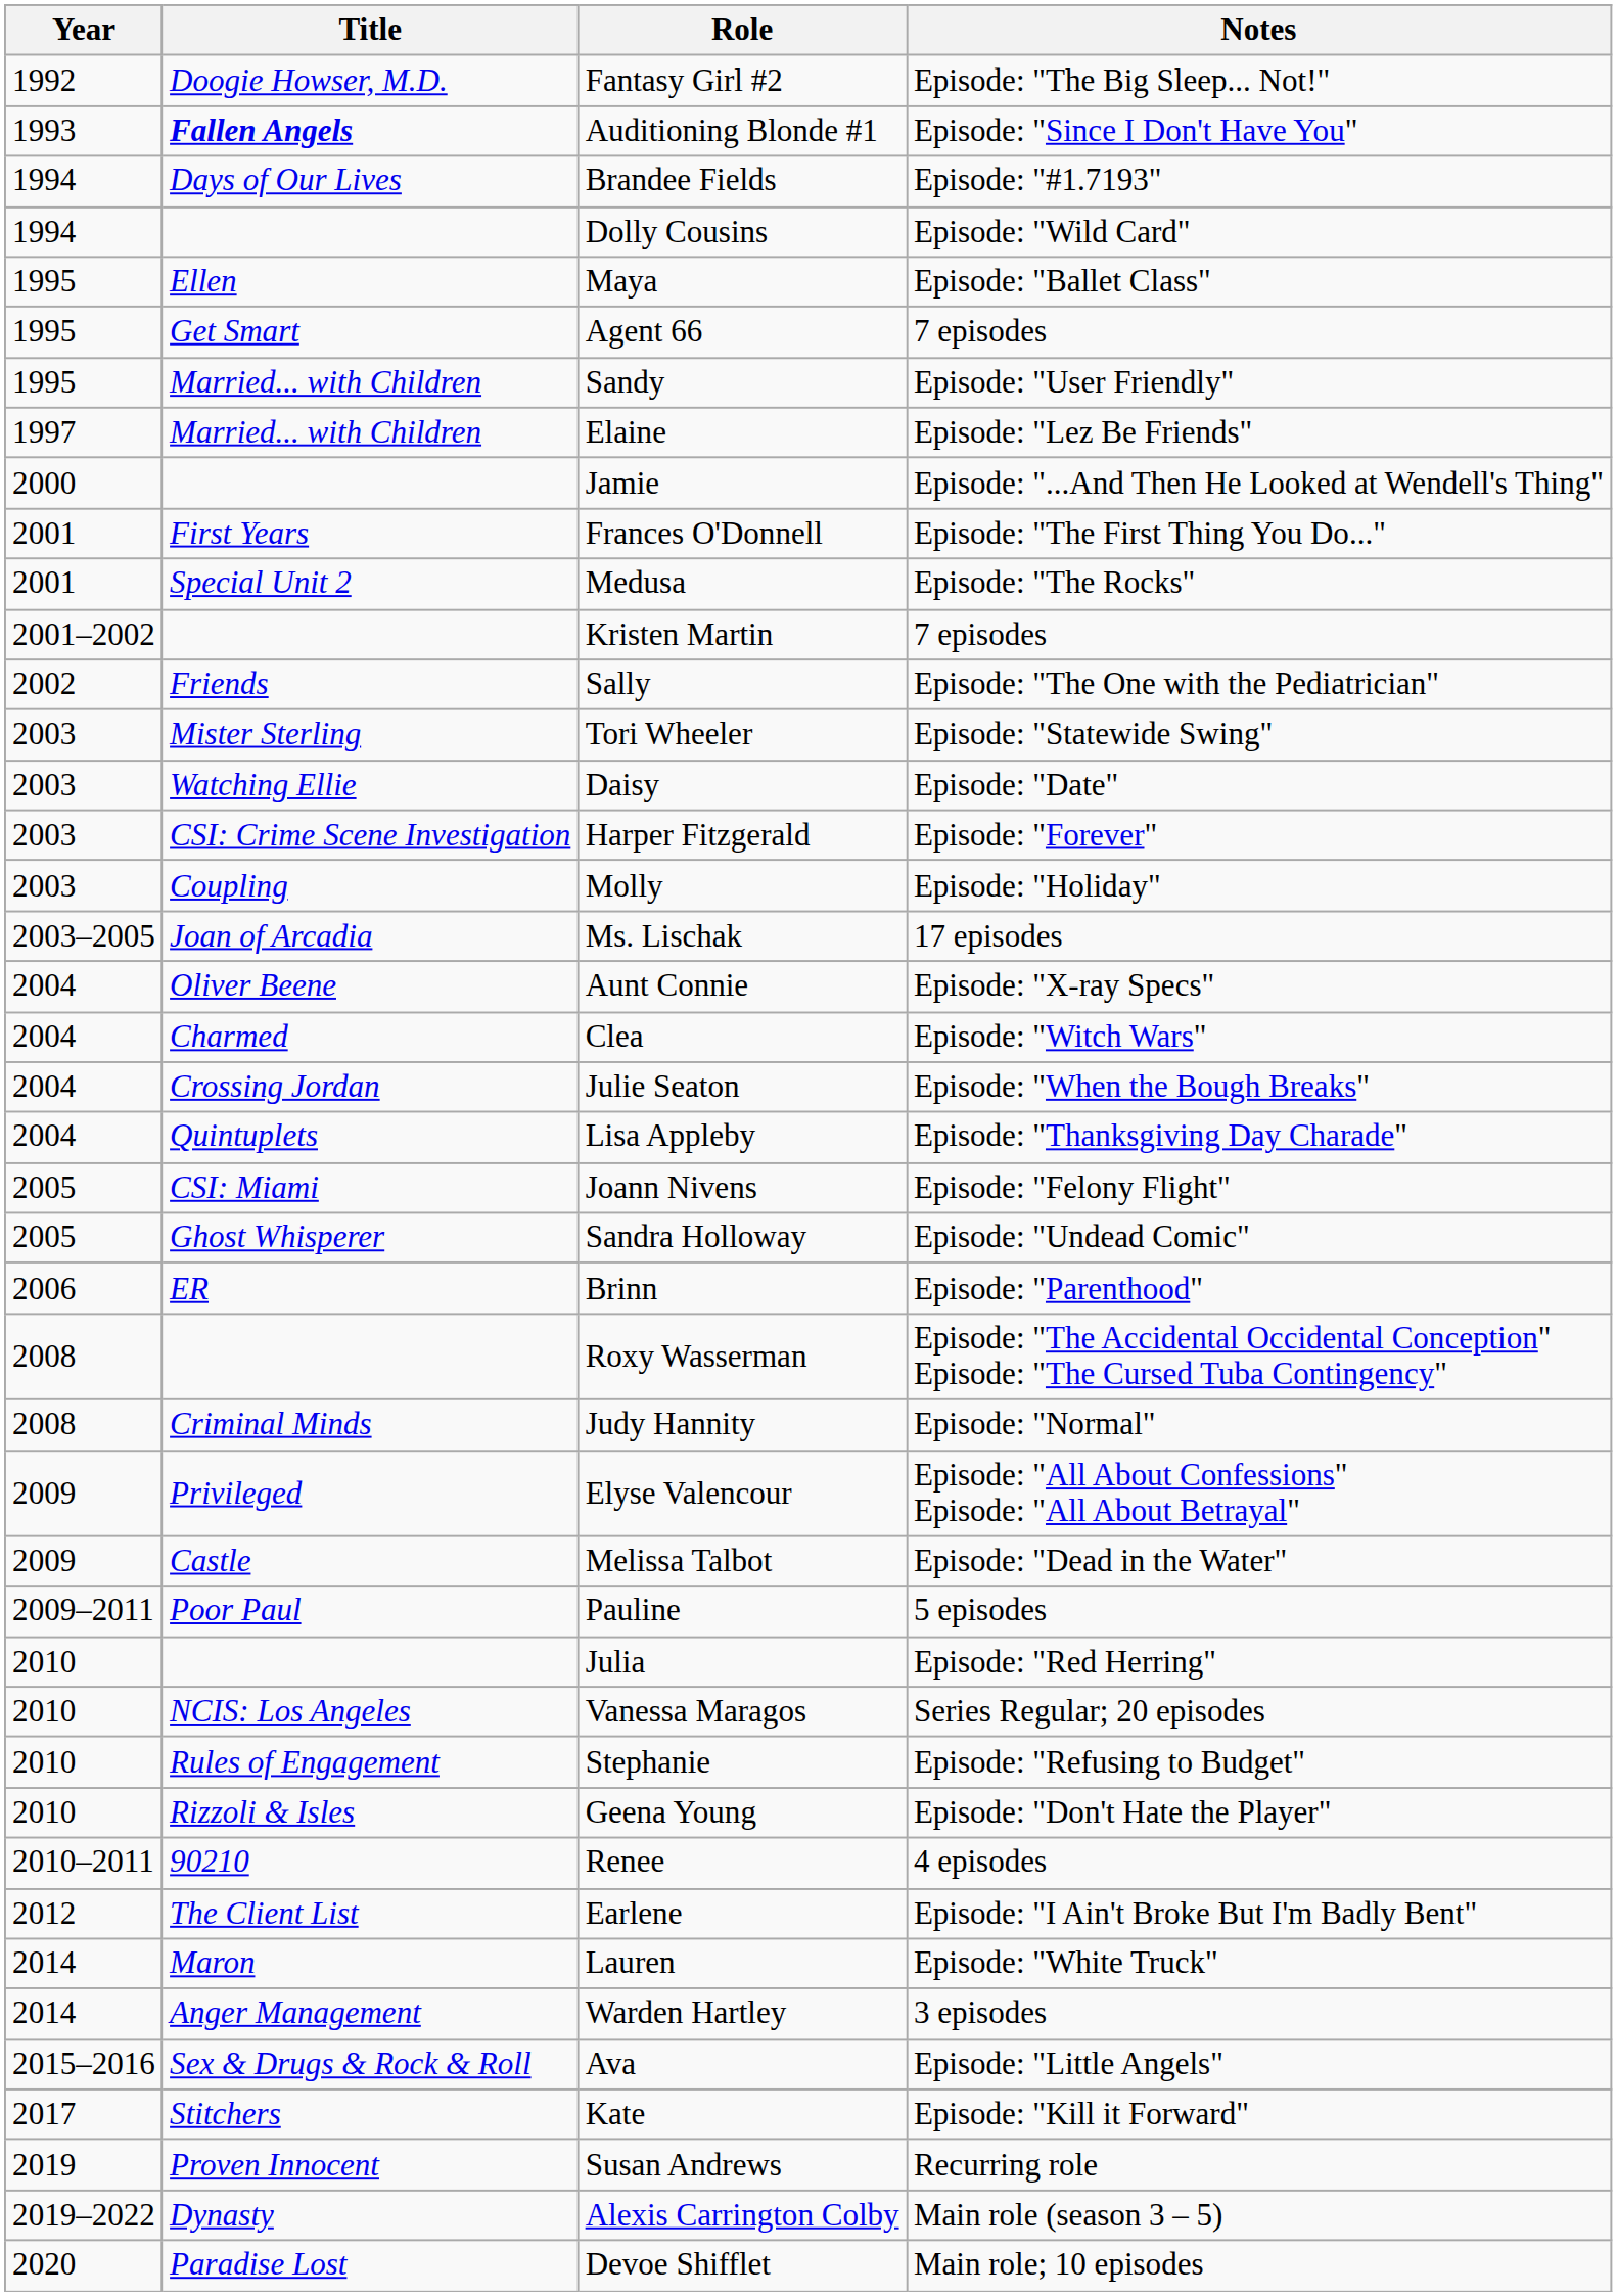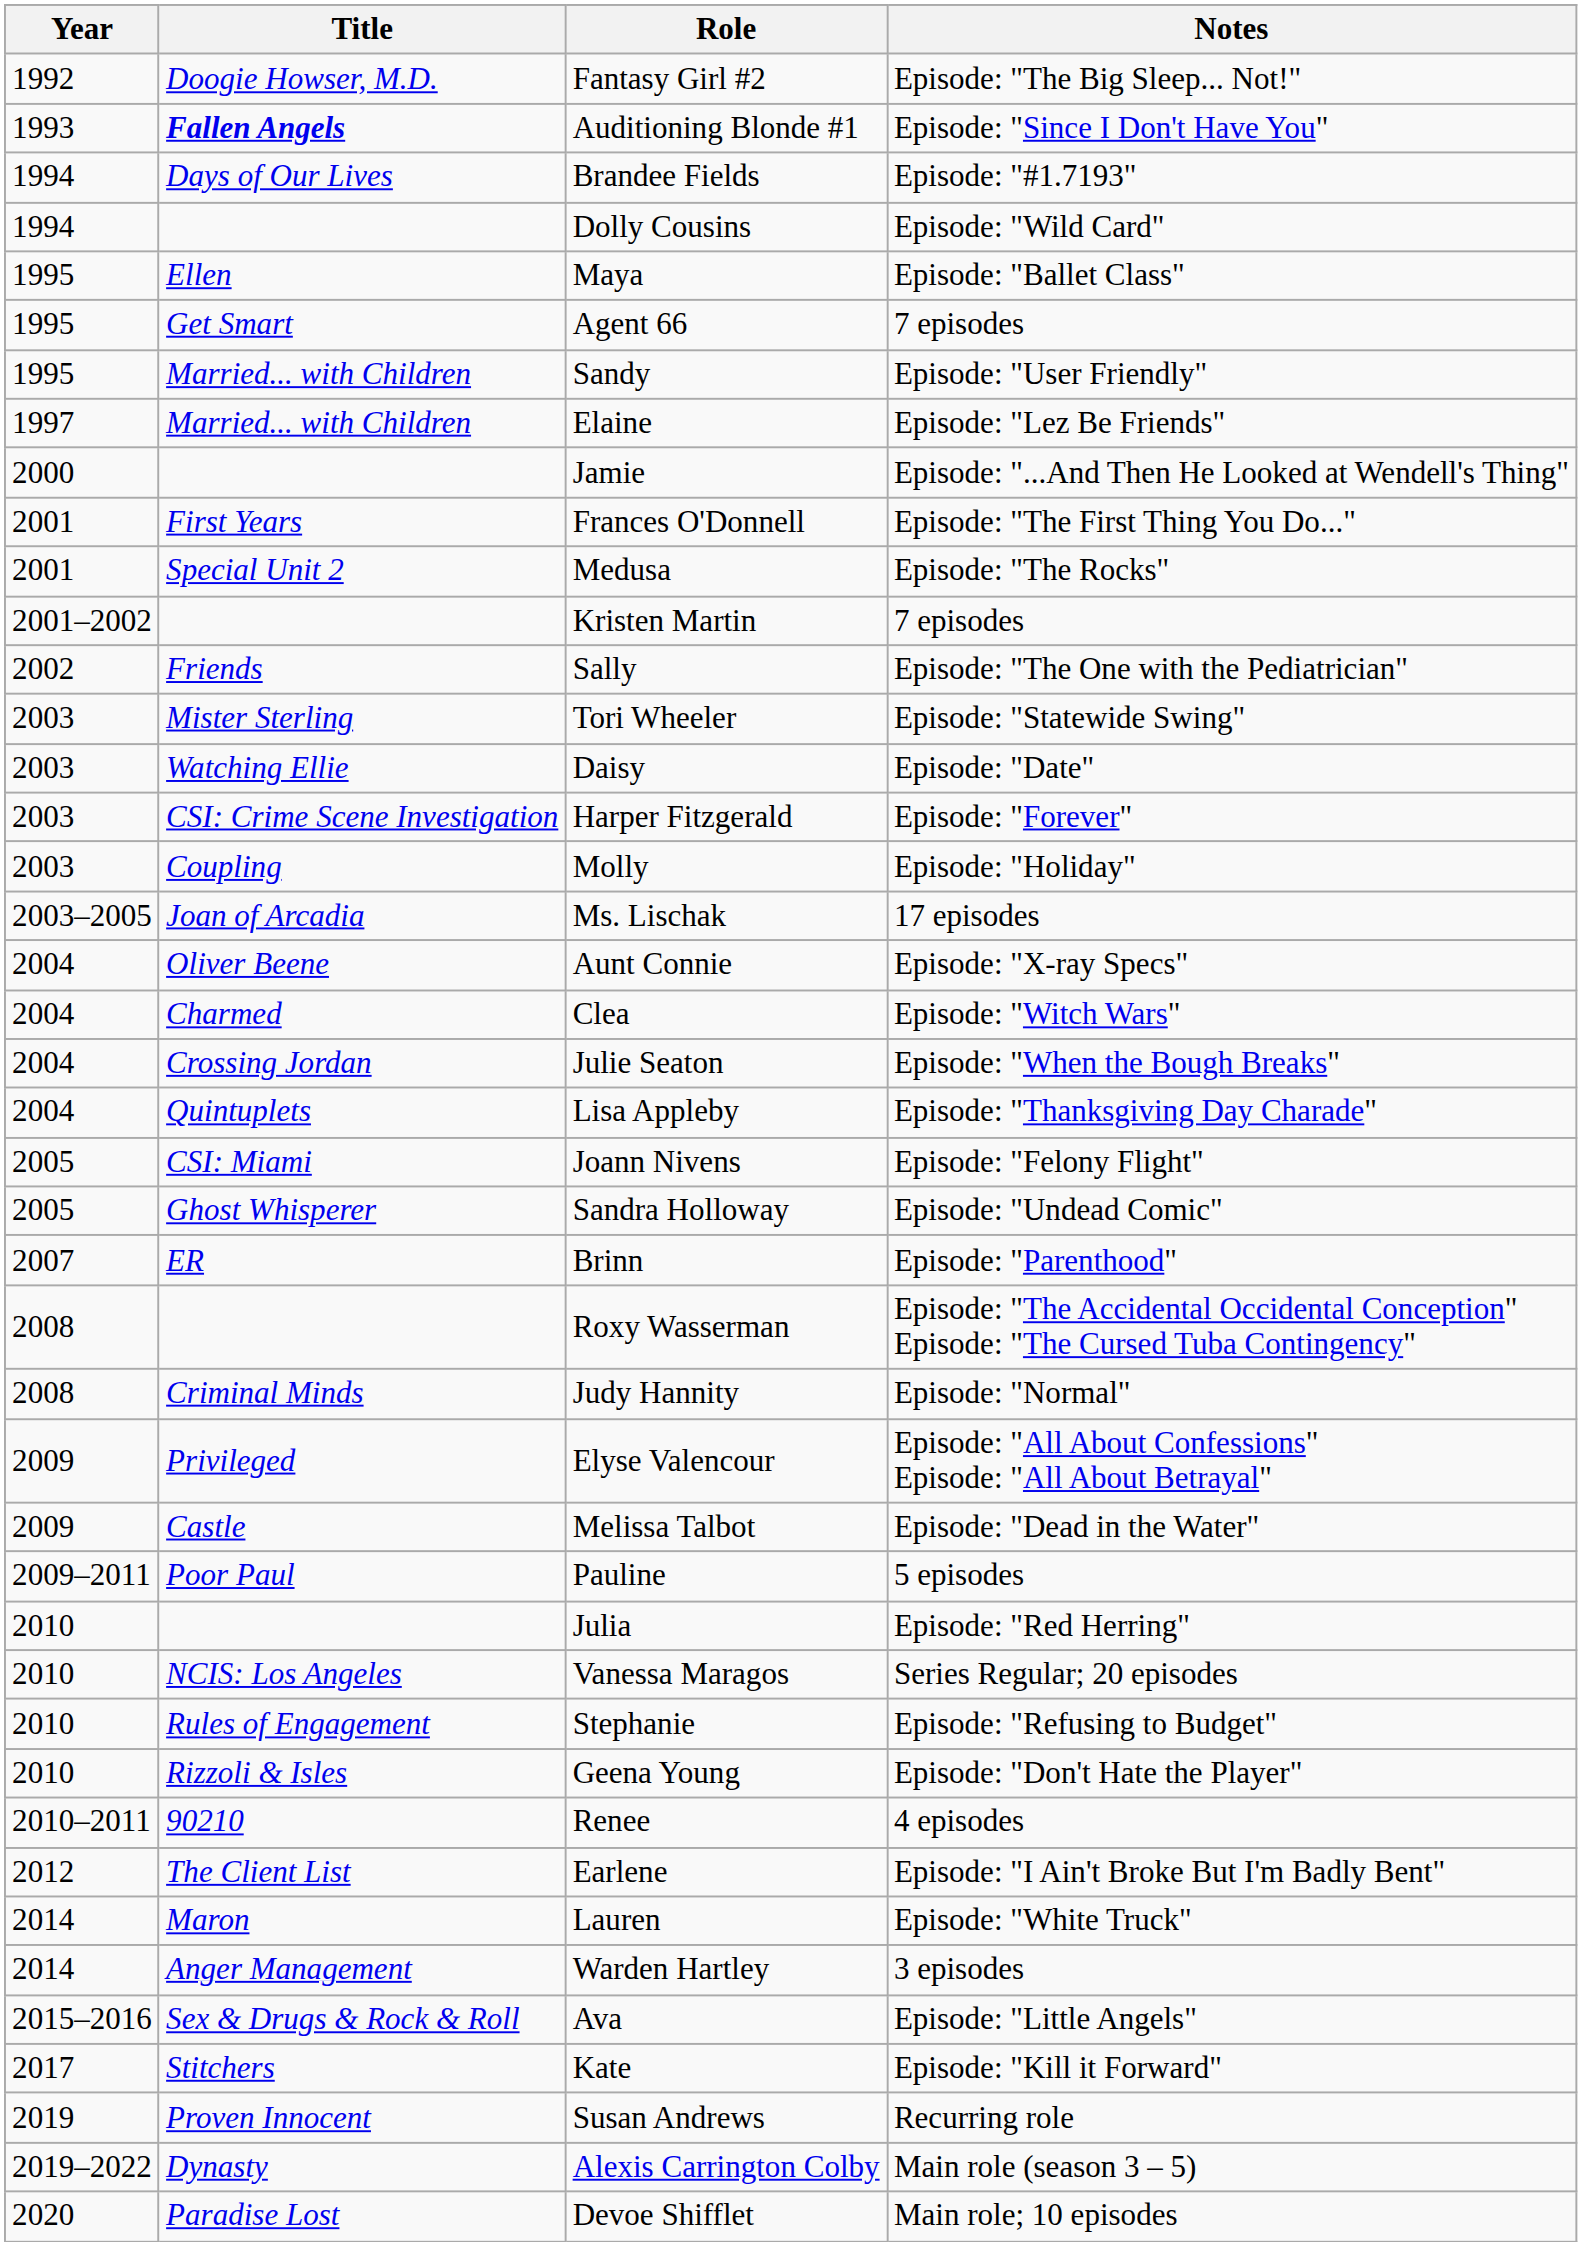Brinn | Year: 2006 -> 2007
